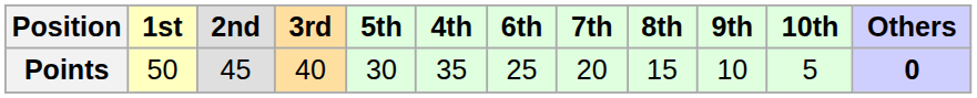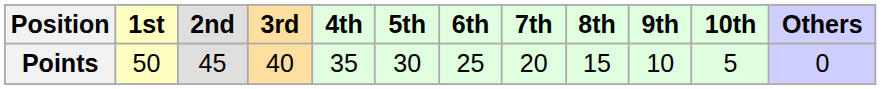columns swapped: 4th <-> 5th
Points | Others: bold -> normal
